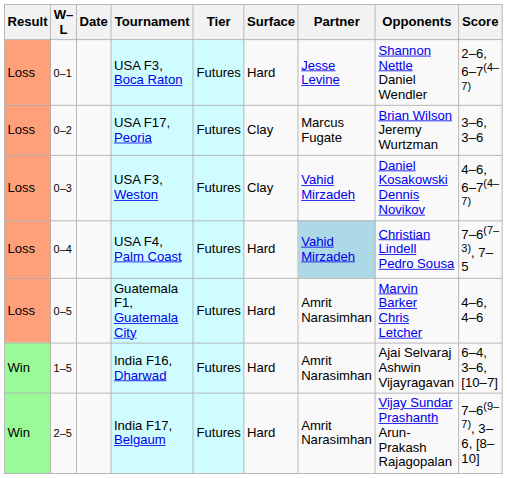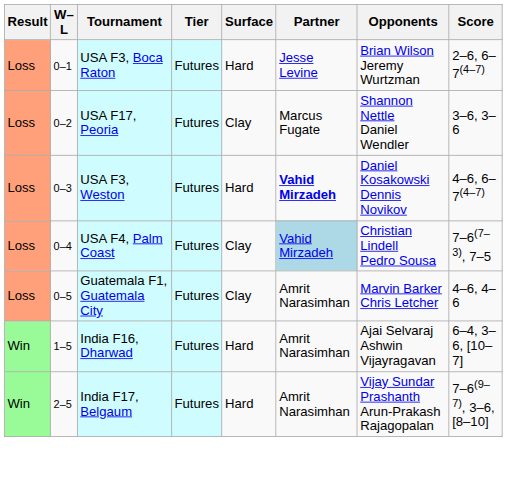- column: Date
USA F3, Boca Raton | Opponents: Shannon Nettle Daniel Wendler -> Brian Wilson Jeremy Wurtzman
USA F17, Peoria | Opponents: Brian Wilson Jeremy Wurtzman -> Shannon Nettle Daniel Wendler
USA F3, Weston | Surface: Clay -> Hard
USA F3, Weston | Partner: normal -> bold
USA F4, Palm Coast | Surface: Hard -> Clay
Guatemala F1, Guatemala City | Surface: Hard -> Clay
